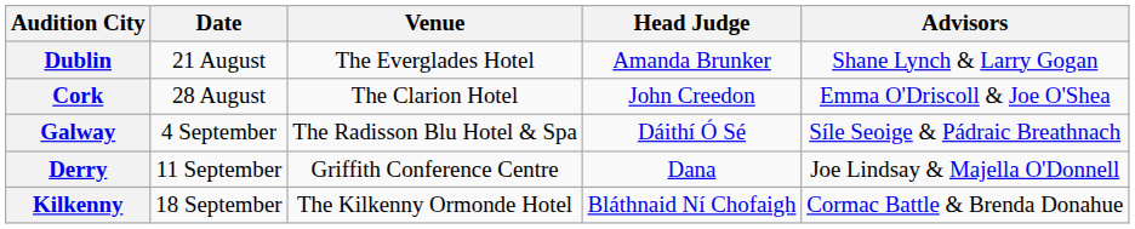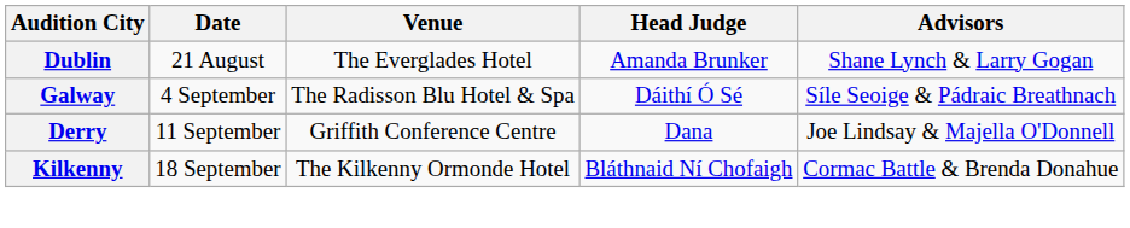- row: Cork | 28 August | The Clarion Hotel | John Creedon | Emma O'Driscoll & Joe O'Shea
